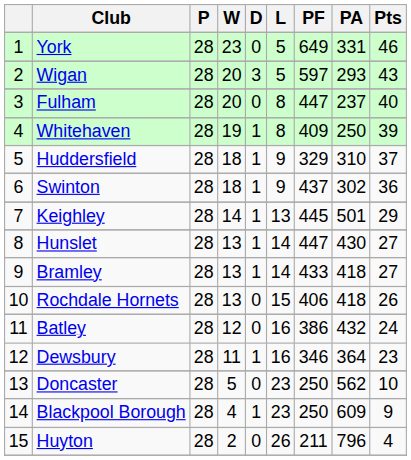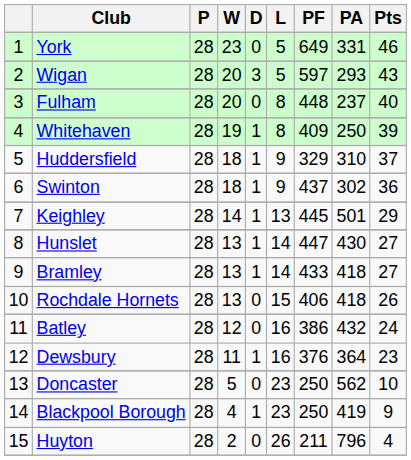Fulham | PF: 447 -> 448
Dewsbury | PF: 346 -> 376
Blackpool Borough | PA: 609 -> 419
